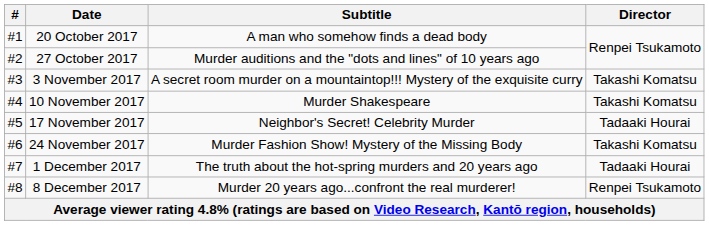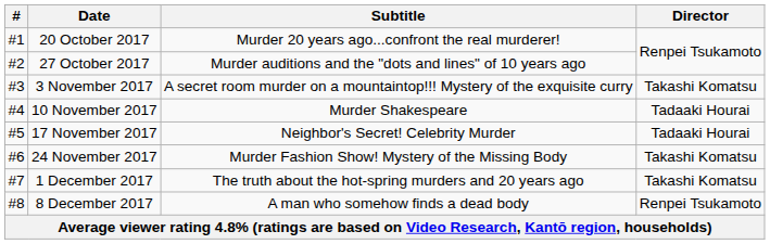20 October 2017 | Subtitle: A man who somehow finds a dead body -> Murder 20 years ago...confront the real murderer!
10 November 2017 | Director: Takashi Komatsu -> Tadaaki Hourai
1 December 2017 | Director: Tadaaki Hourai -> Takashi Komatsu
8 December 2017 | Subtitle: Murder 20 years ago...confront the real murderer! -> A man who somehow finds a dead body
